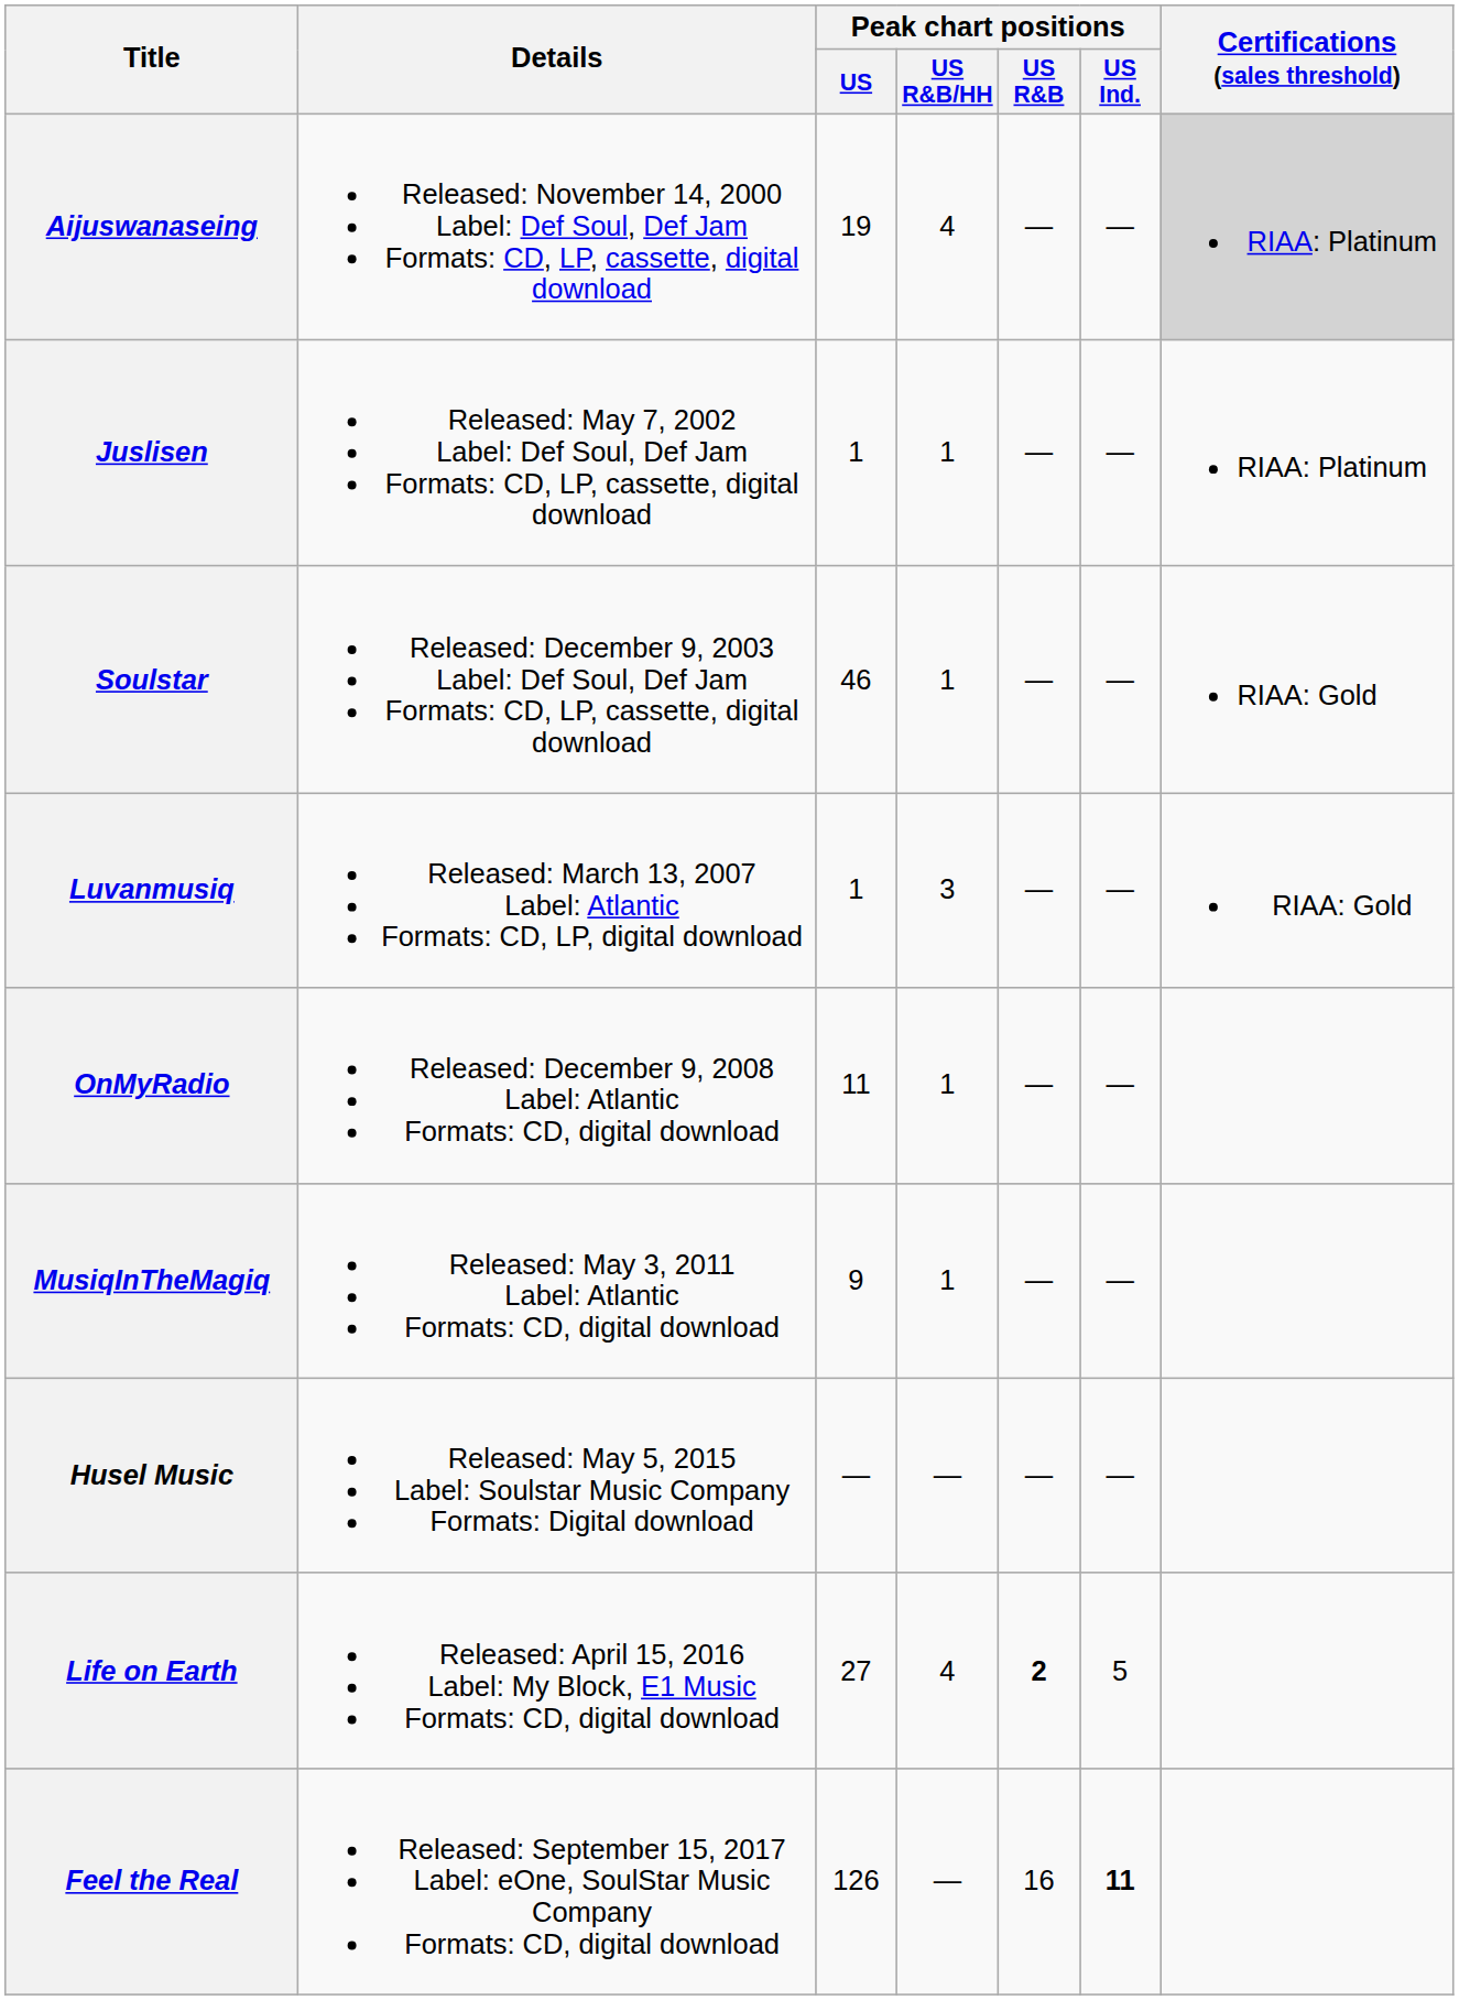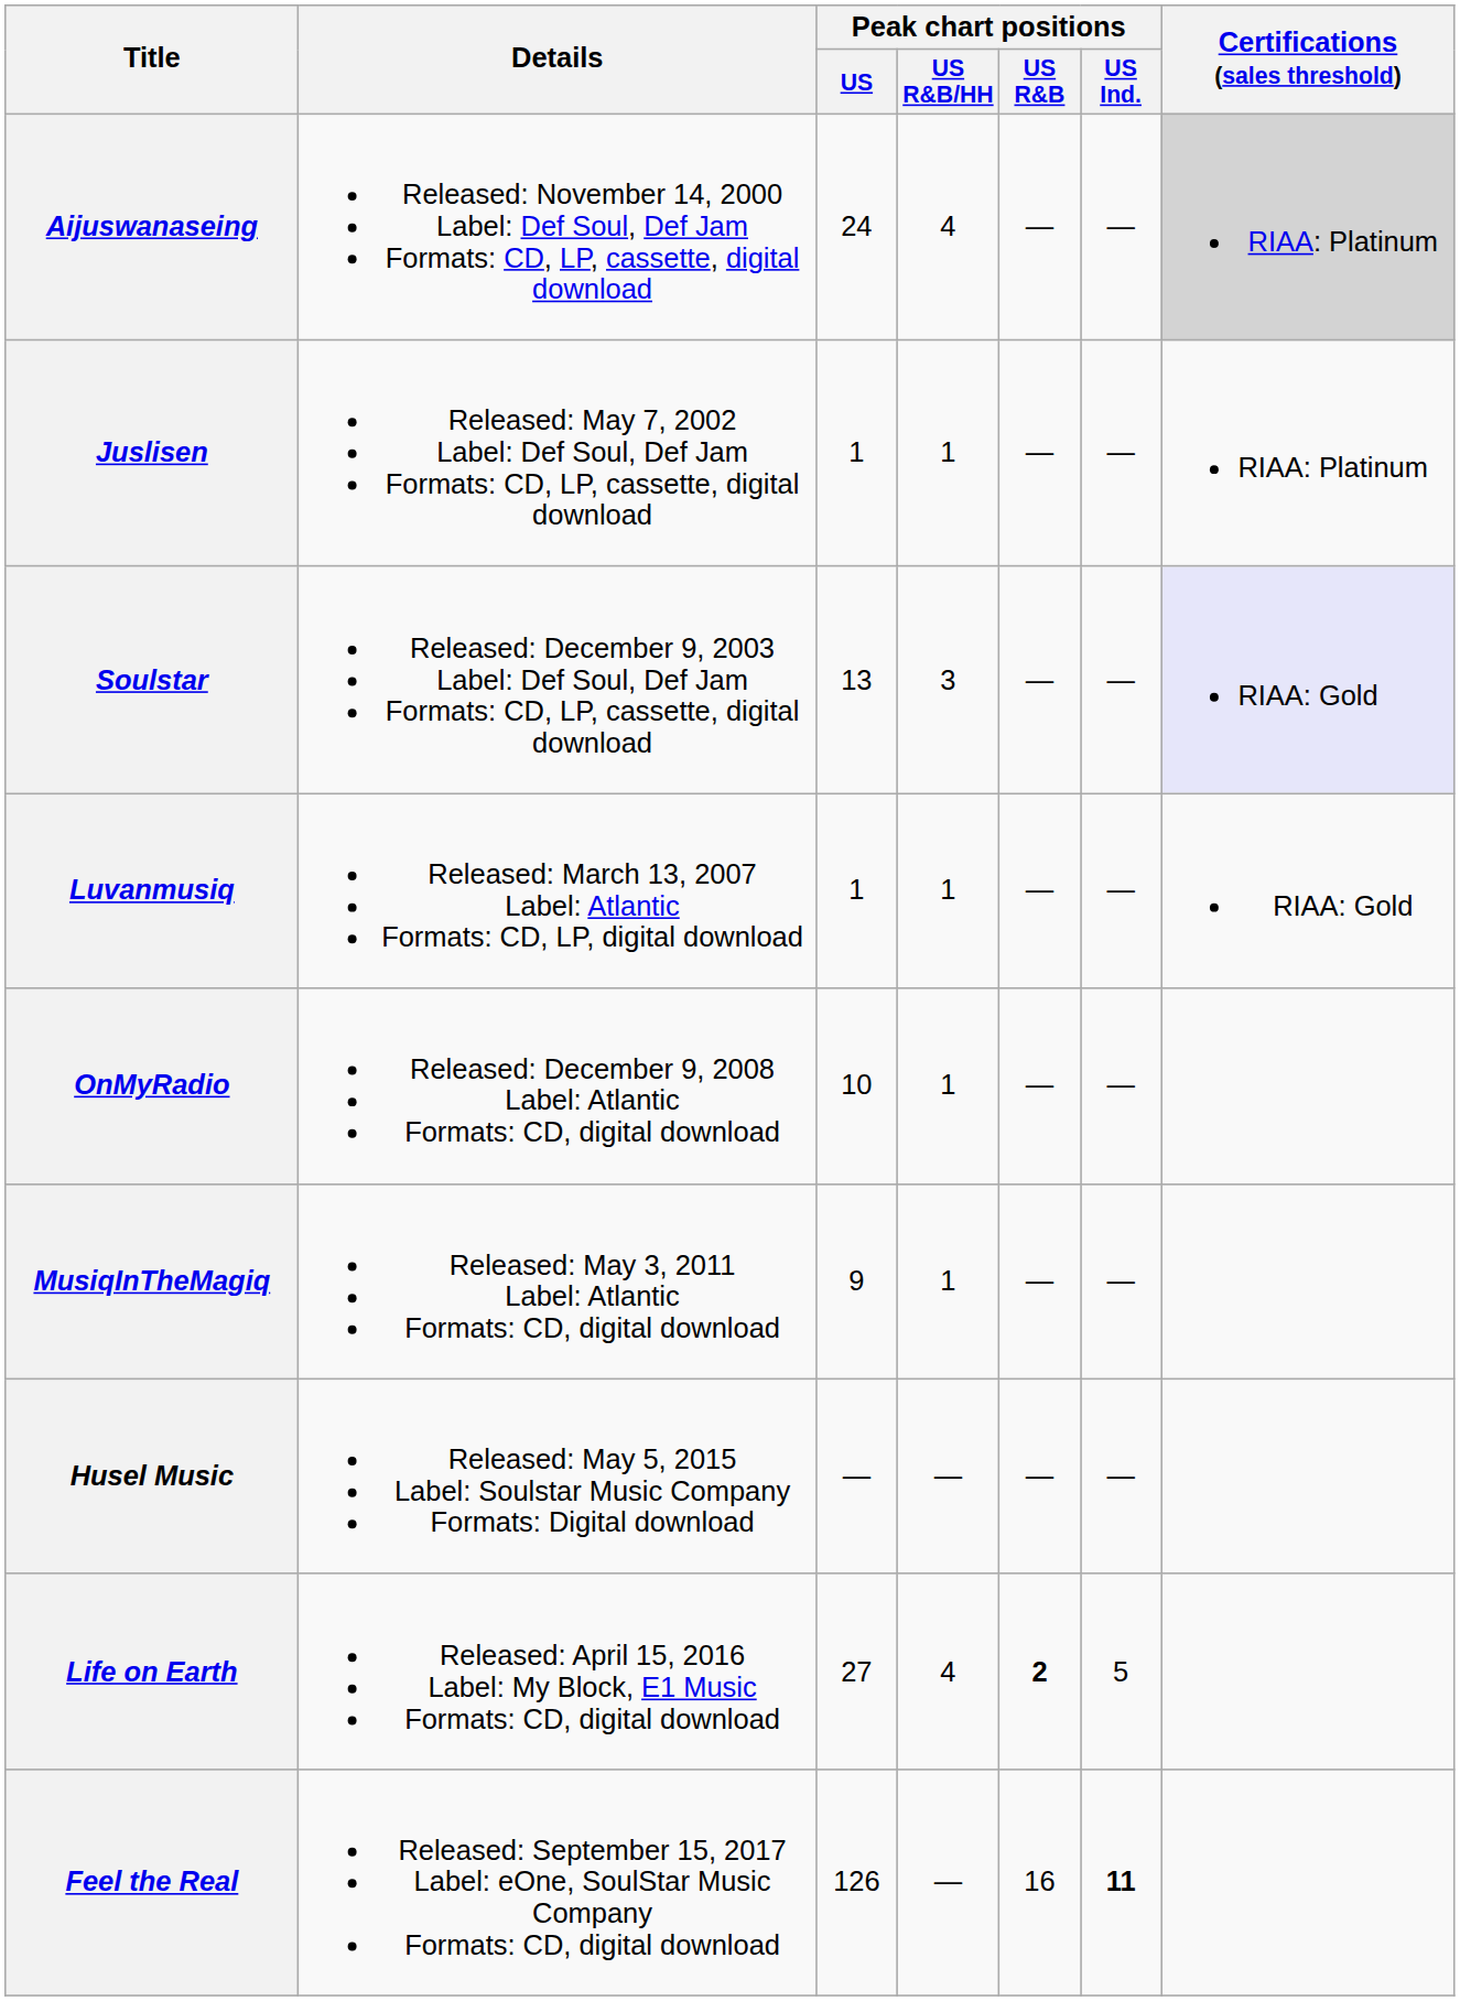Aijuswanaseing | Peak chart positions / US: 19 -> 24
Soulstar | Peak chart positions / US: 46 -> 13
Soulstar | Peak chart positions / US R&B/HH: 1 -> 3
Soulstar | Certifications (sales threshold): no background -> lavender background
Luvanmusiq | Peak chart positions / US R&B/HH: 3 -> 1
OnMyRadio | Peak chart positions / US: 11 -> 10
